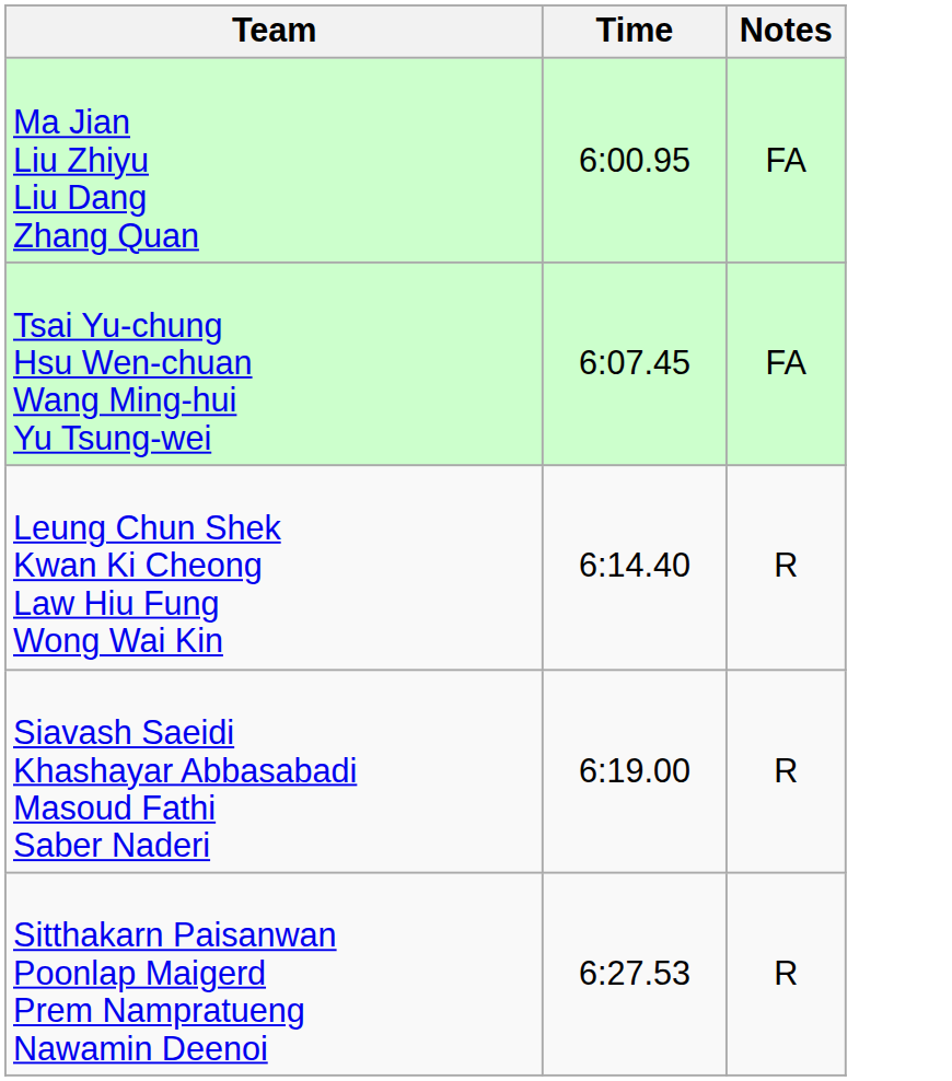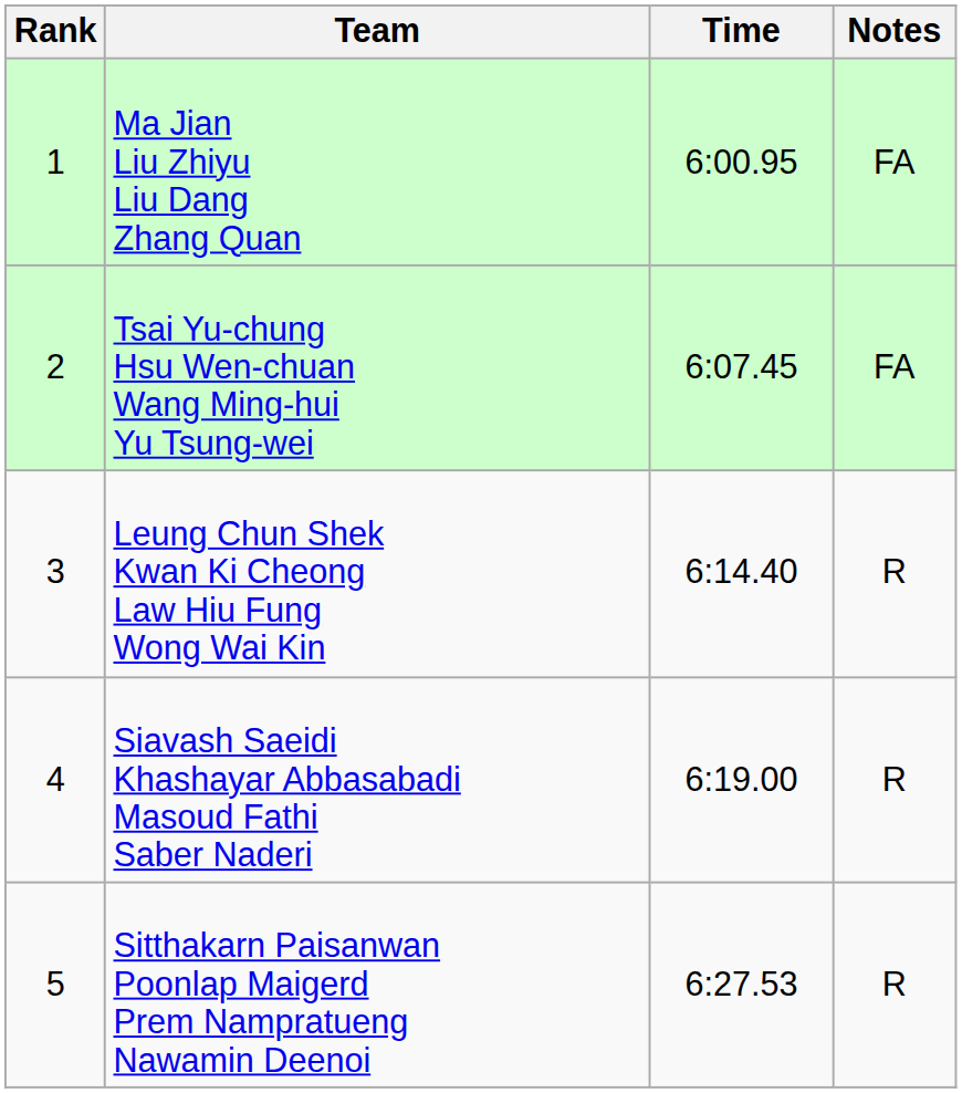+ column: Rank | 1 | 2 | 3 | 4 | 5
